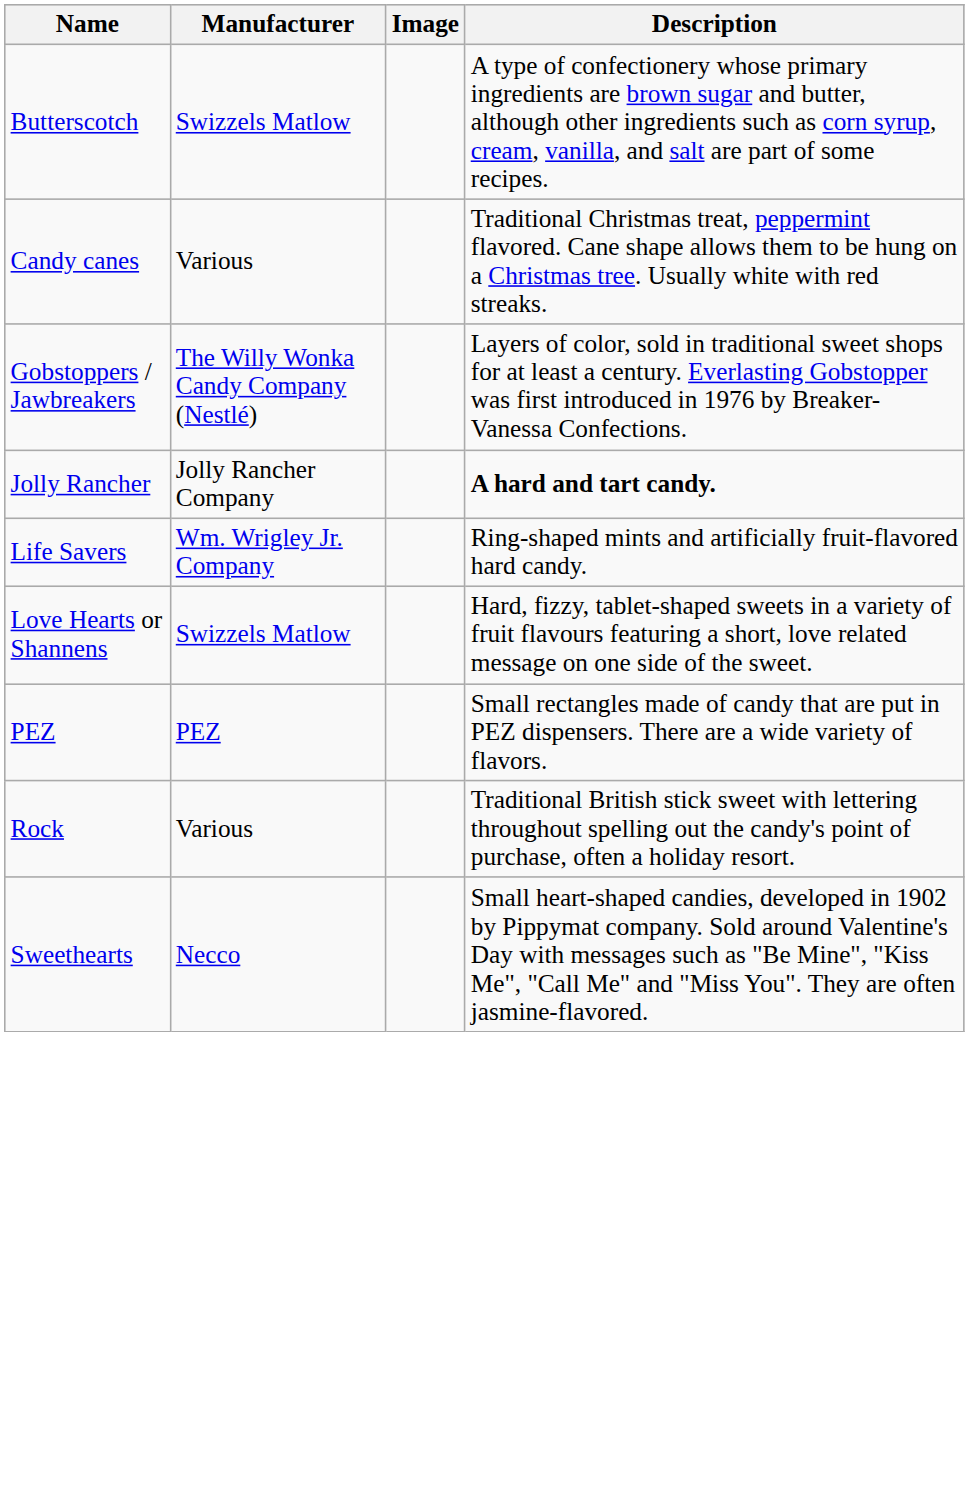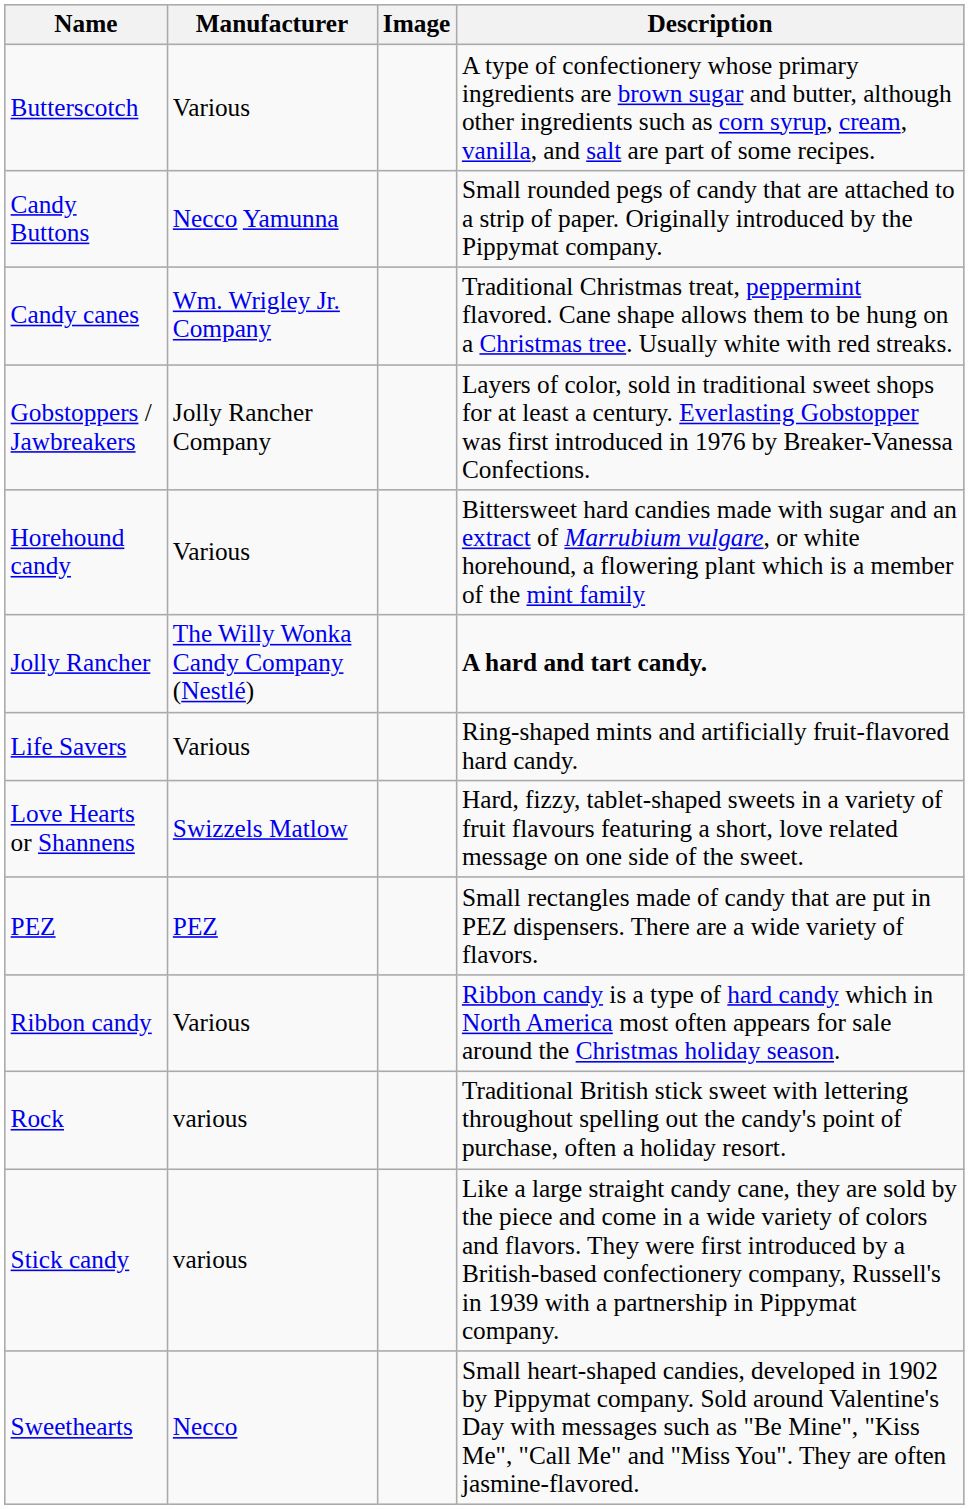Butterscotch | Manufacturer: Swizzels Matlow -> Various
+ row: Candy Buttons | Necco Yamunna | Small rounded pegs of candy that are attached to a strip of paper. Originally introduced by the Pippymat company.
Candy canes | Manufacturer: Various -> Wm. Wrigley Jr. Company
Gobstoppers / Jawbreakers | Manufacturer: The Willy Wonka Candy Company (Nestlé) -> Jolly Rancher Company
+ row: Horehound candy | Various | Bittersweet hard candies made with sugar and an extract of Marrubium vulgare, or white horehound, a flowering plant which is a member of the mint family
Jolly Rancher | Manufacturer: Jolly Rancher Company -> The Willy Wonka Candy Company (Nestlé)
Life Savers | Manufacturer: Wm. Wrigley Jr. Company -> Various
+ row: Ribbon candy | Various | Ribbon candy is a type of hard candy which in North America most often appears for sale around the Christmas holiday season.
Rock | Manufacturer: Various -> various
+ row: Stick candy | various | Like a large straight candy cane, they are sold by the piece and come in a wide variety of colors and flavors. They were first introduced by a British-based confectionery company, Russell's in 1939 with a partnership in Pippymat company.
